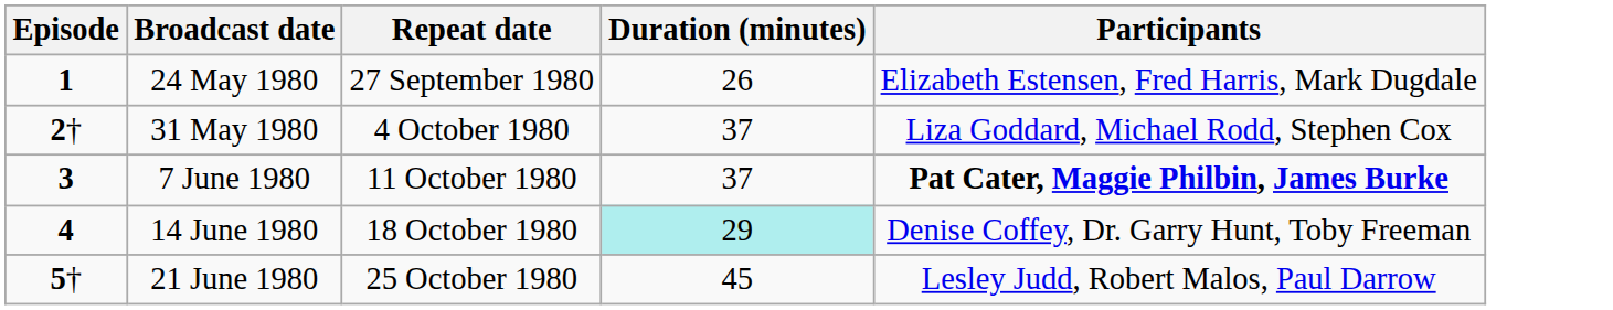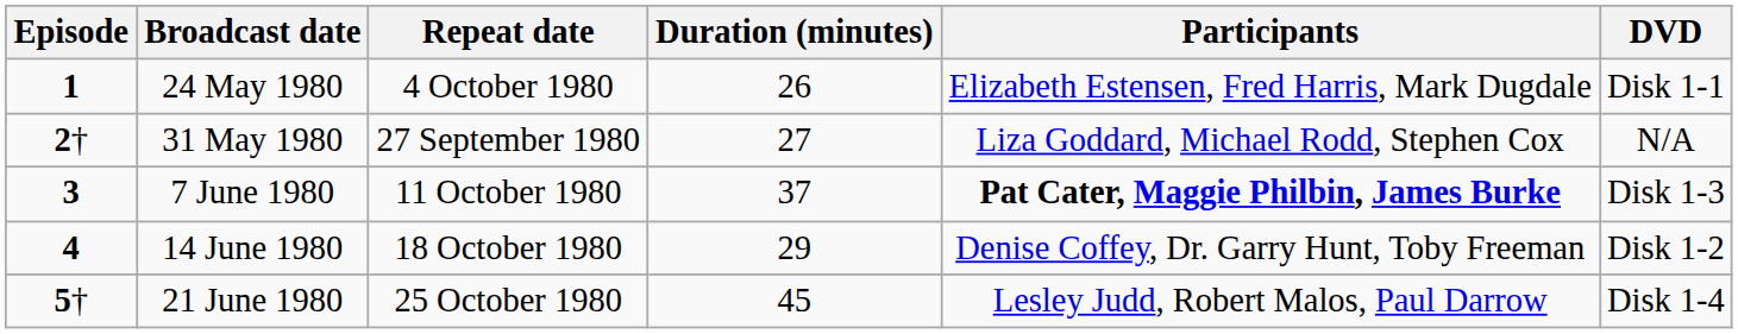+ column: DVD | Disk 1-1 | N/A | Disk 1-3 | Disk 1-2 | Disk 1-4
24 May 1980 | Repeat date: 27 September 1980 -> 4 October 1980
31 May 1980 | Repeat date: 4 October 1980 -> 27 September 1980
31 May 1980 | Duration (minutes): 37 -> 27
14 June 1980 | Duration (minutes): paleturquoise background -> no background
